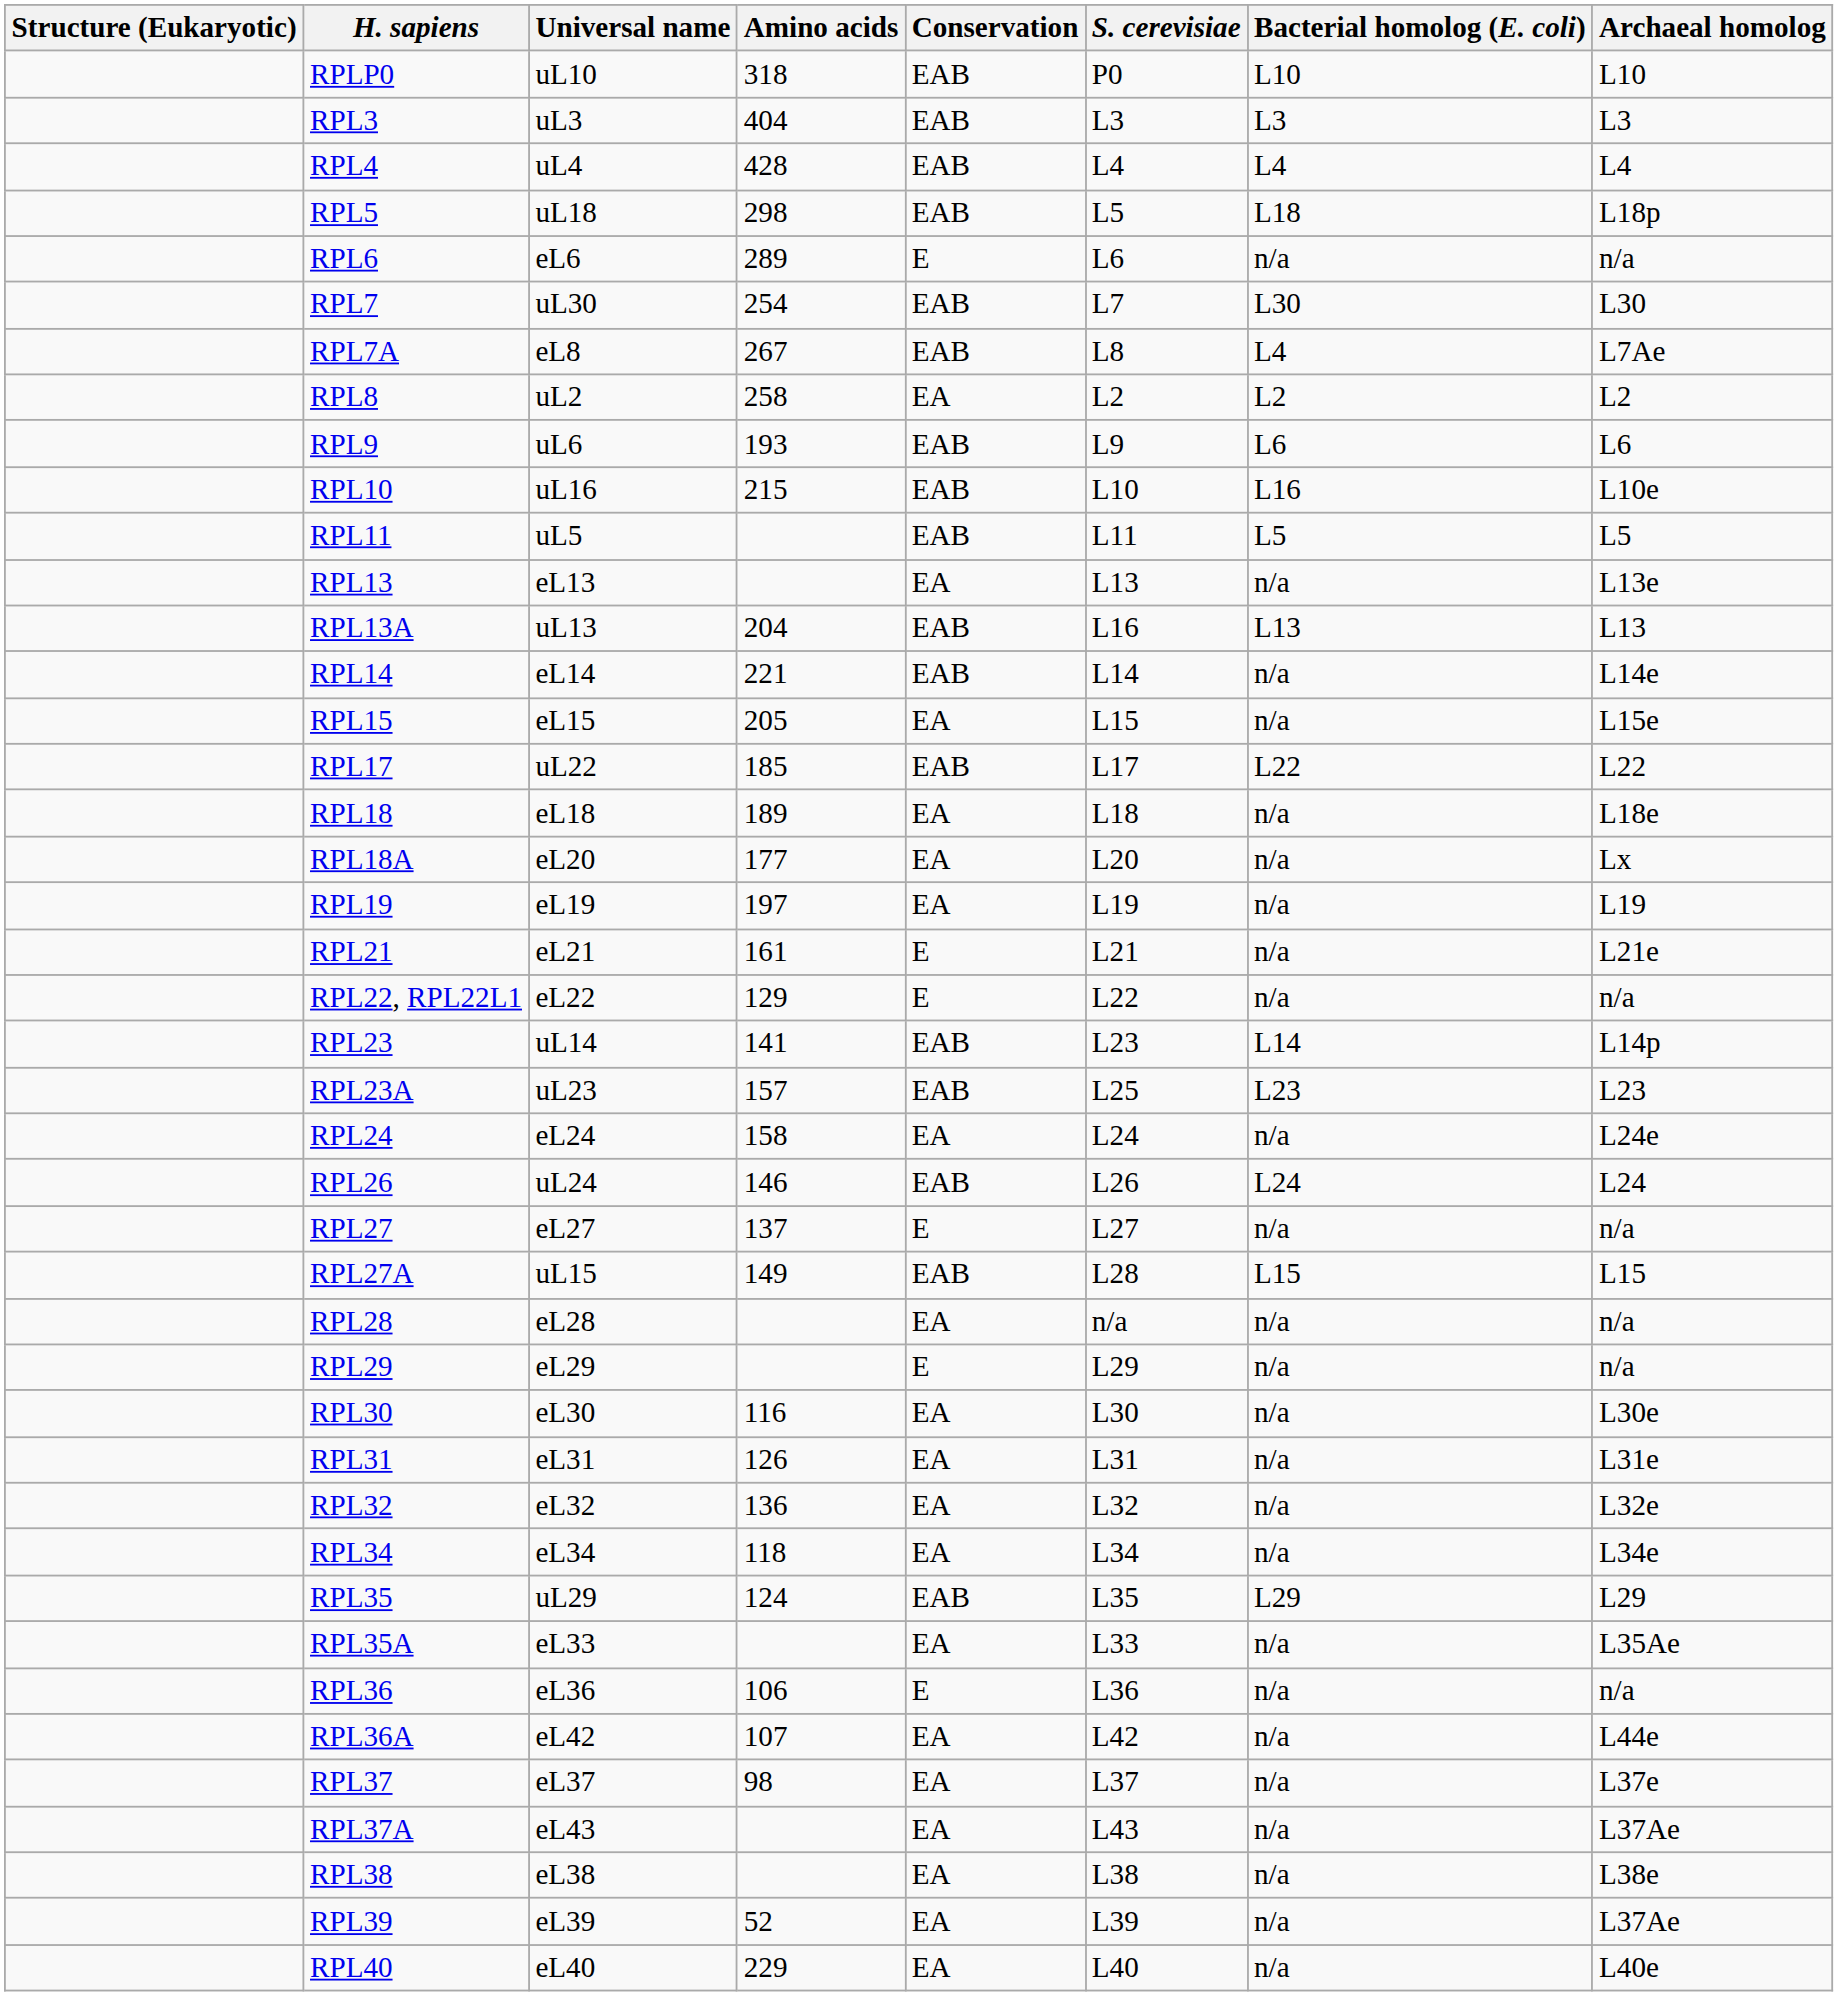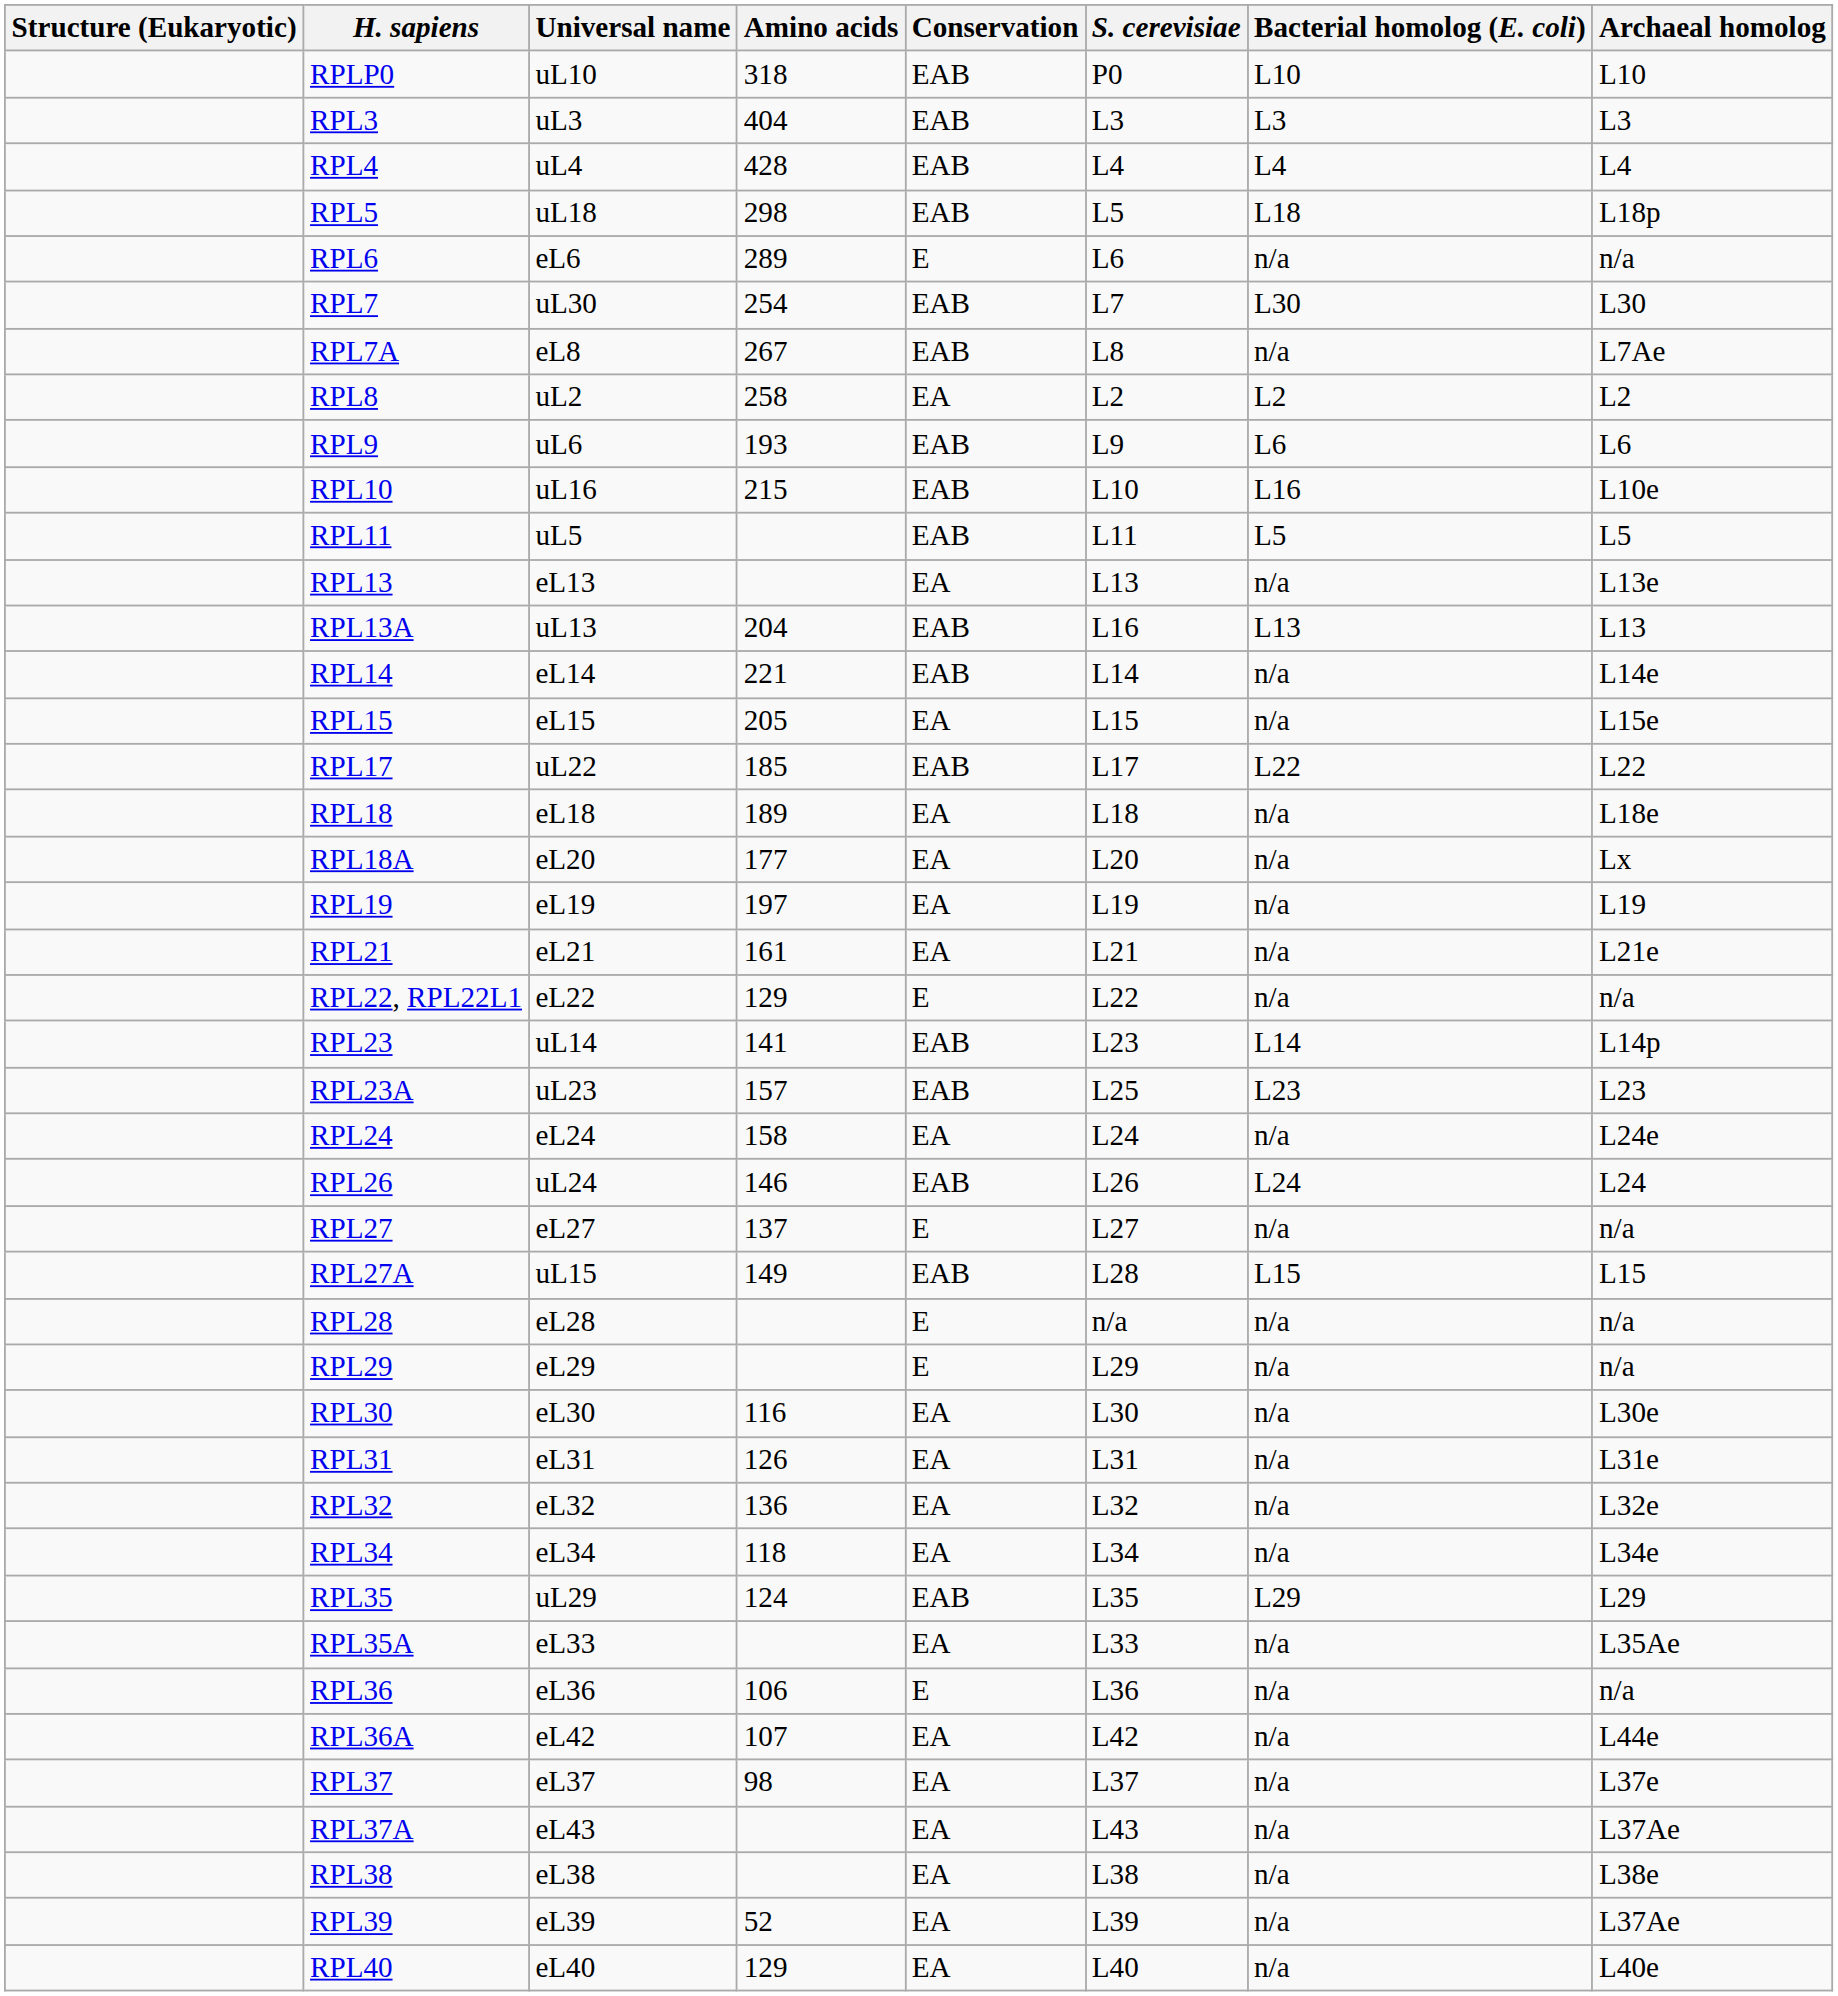RPL7A | Bacterial homolog (E. coli): L4 -> n/a
RPL21 | Conservation: E -> EA
RPL28 | Conservation: EA -> E
RPL40 | Amino acids: 229 -> 129
